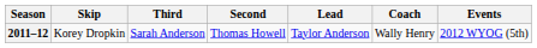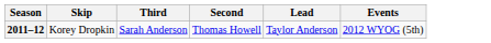- column: Coach | Wally Henry
